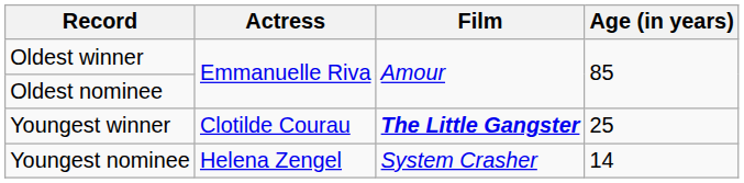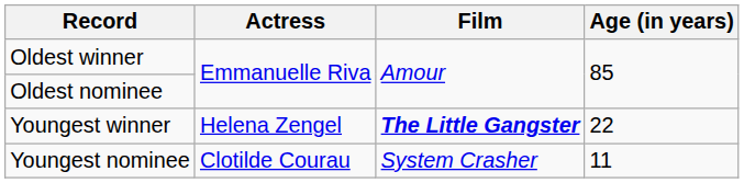Youngest winner | Actress: Clotilde Courau -> Helena Zengel
Youngest winner | Age (in years): 25 -> 22
Youngest nominee | Actress: Helena Zengel -> Clotilde Courau
Youngest nominee | Age (in years): 14 -> 11
